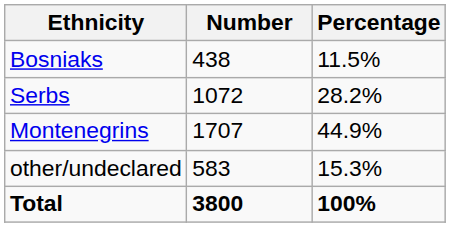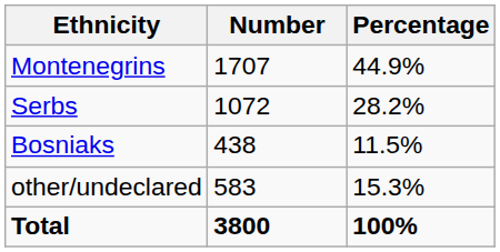rows swapped: Montenegrins <-> Bosniaks
